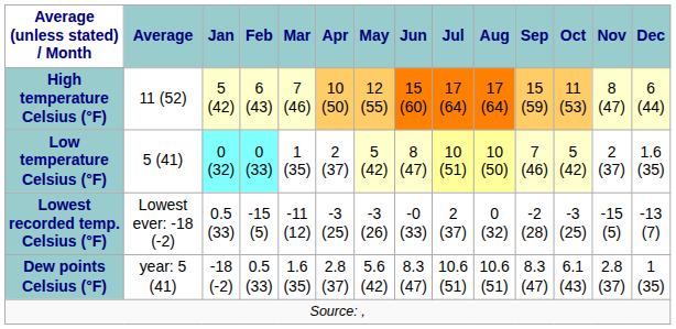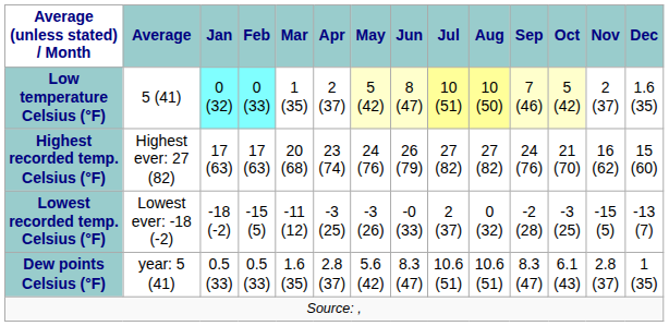- row: High temperature Celsius (°F) | 11 (52) | 5 (42) | 6 (43) | 7 (46) | 10 (50) | 12 (55) | 15 (60) | 17 (64) | 17 (64) | 15 (59) | 11 (53) | 8 (47) | 6 (44)
+ row: Highest recorded temp. Celsius (°F) | Highest ever: 27 (82) | 17 (63) | 17 (63) | 20 (68) | 23 (74) | 24 (76) | 26 (79) | 27 (82) | 27 (82) | 24 (76) | 21 (70) | 16 (62) | 15 (60)
Lowest recorded temp. Celsius (°F) | Jan: 0.5 (33) -> -18 (-2)
Dew points Celsius (°F) | Jan: -18 (-2) -> 0.5 (33)
